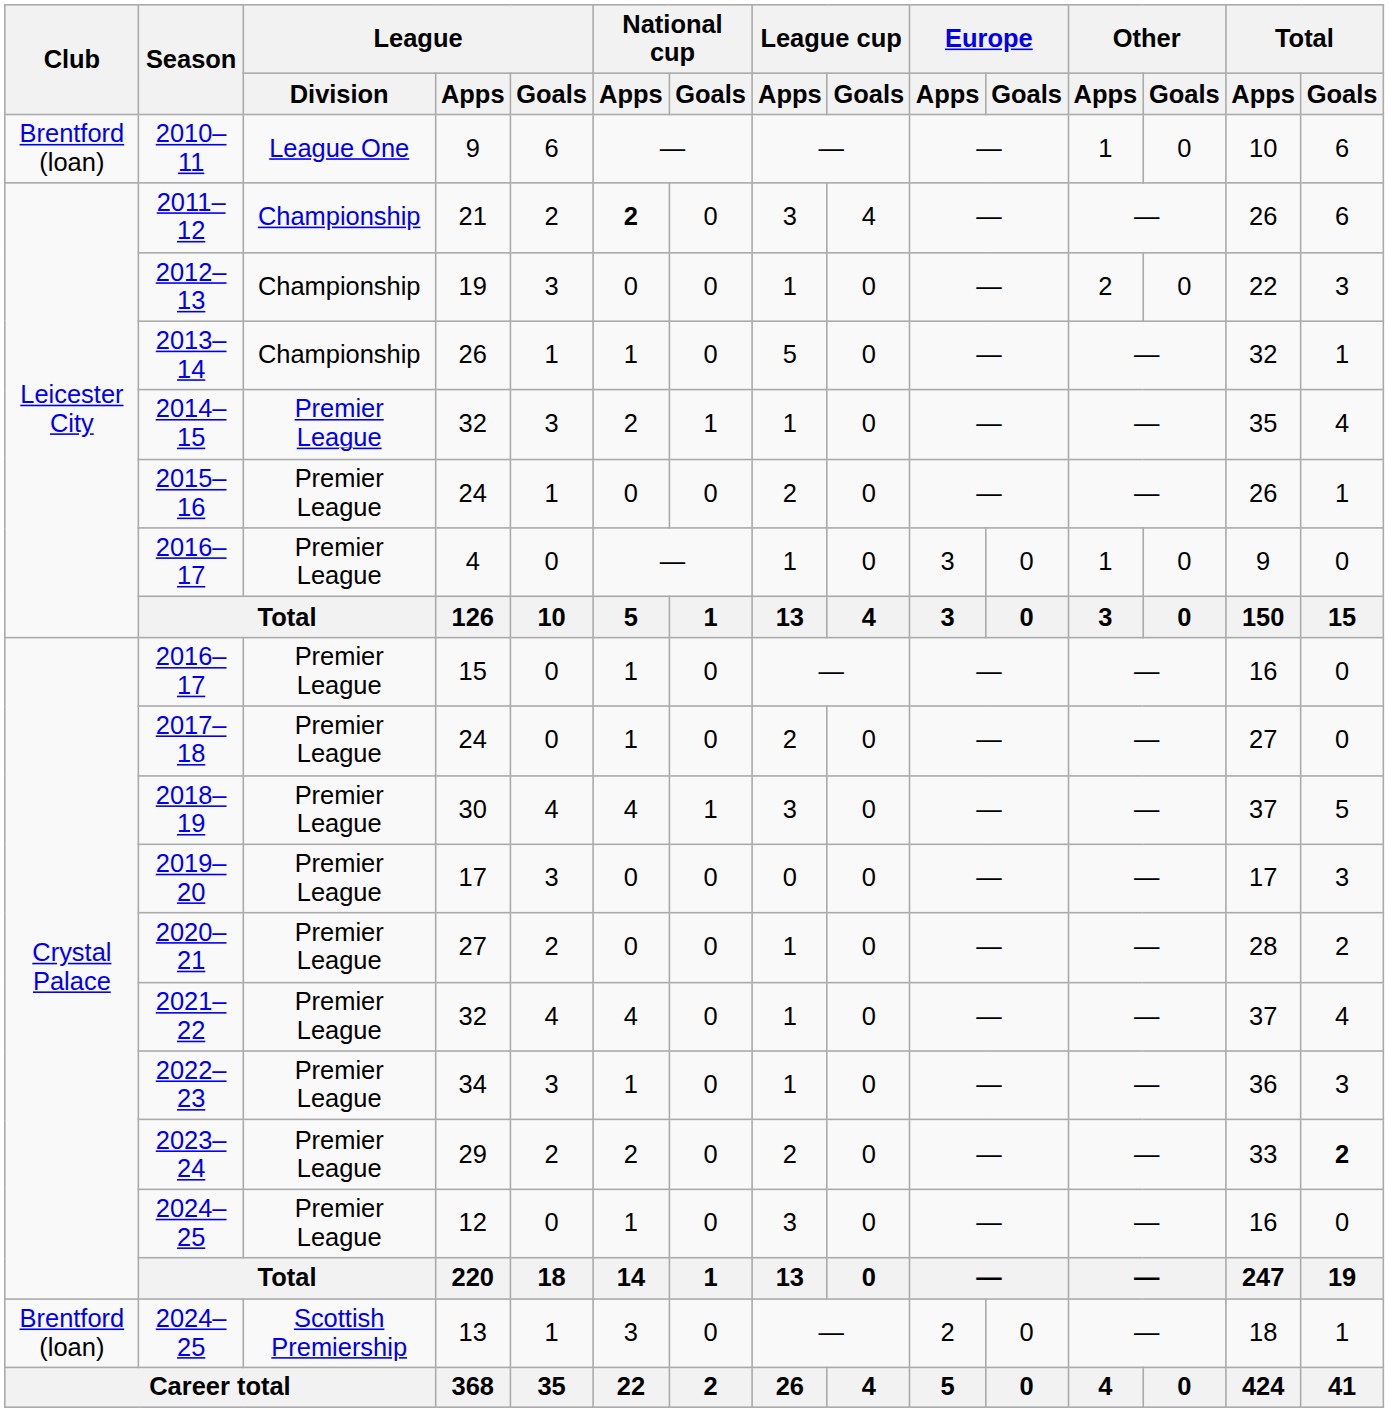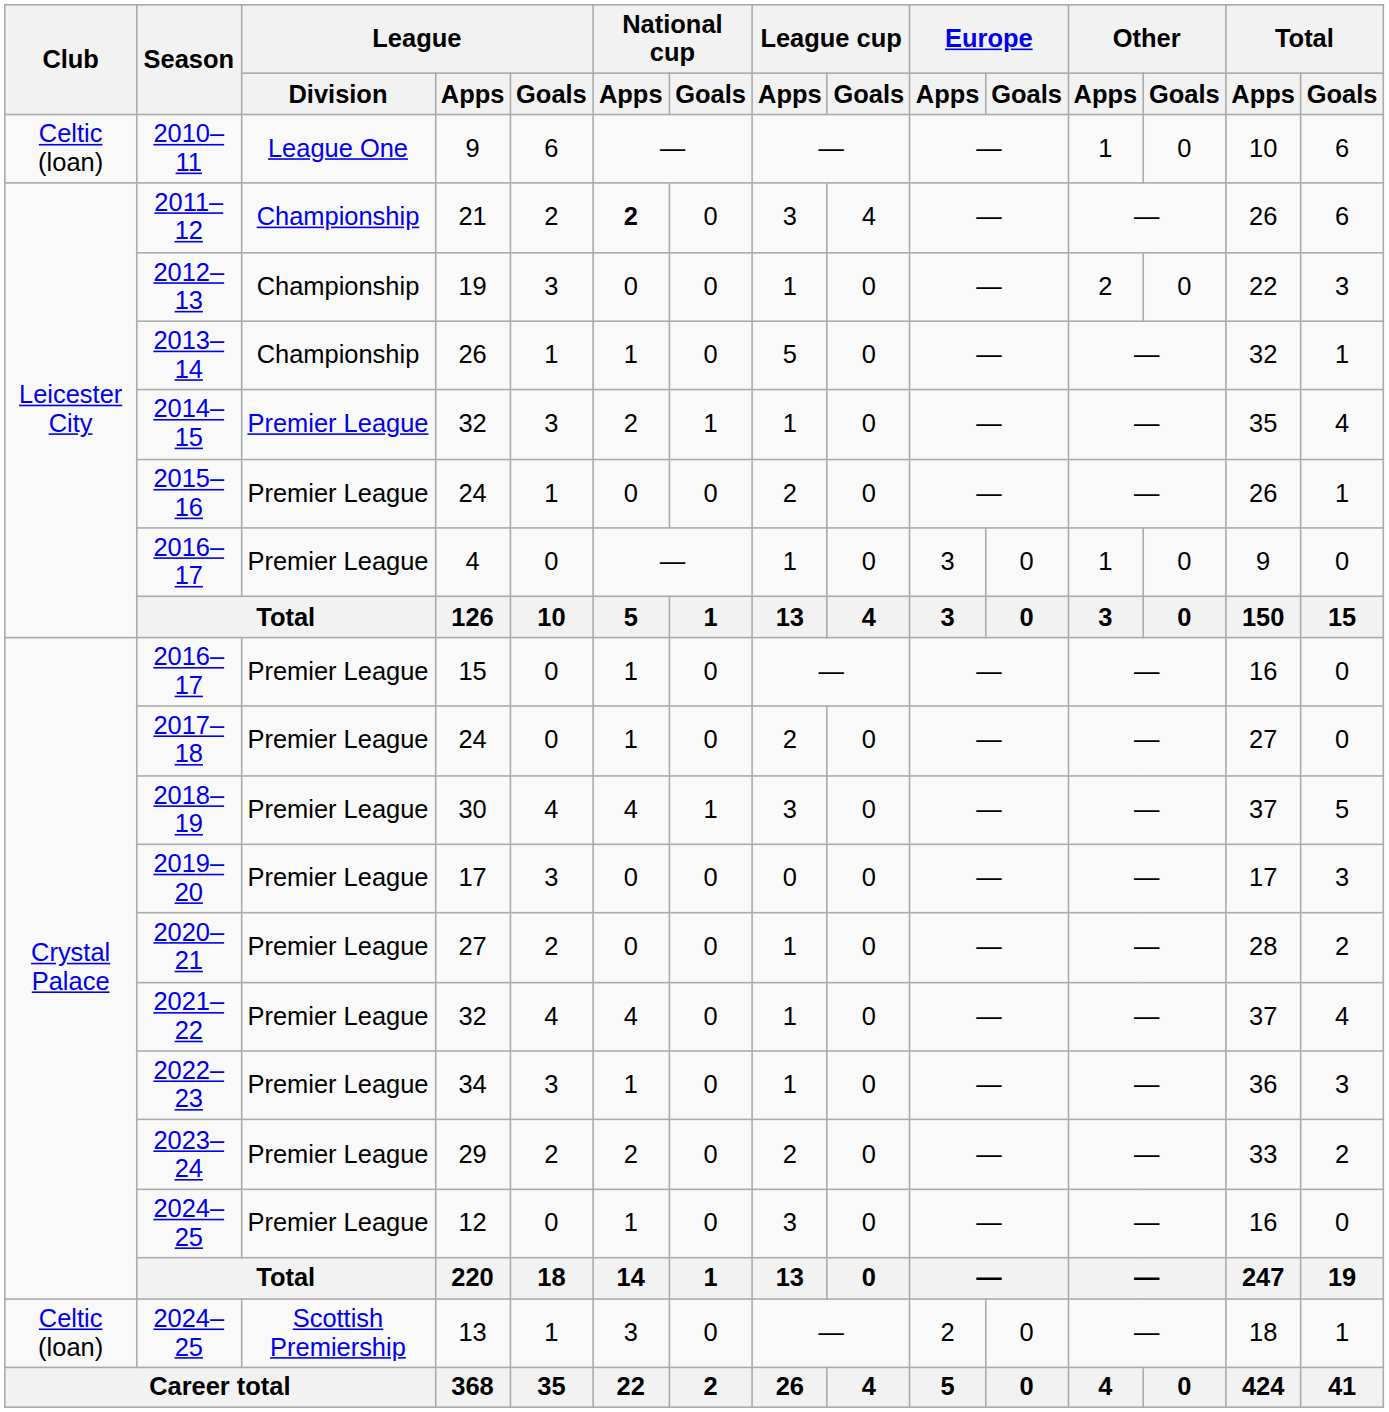2010–11 | Club: Brentford (loan) -> Celtic (loan)
2023–24 | Total / Goals: bold -> normal
2024–25 / 13 | Club: Brentford (loan) -> Celtic (loan)
